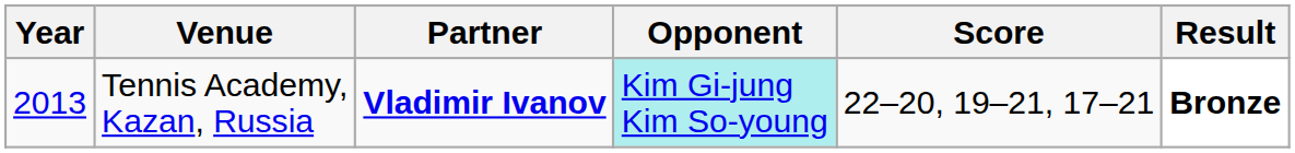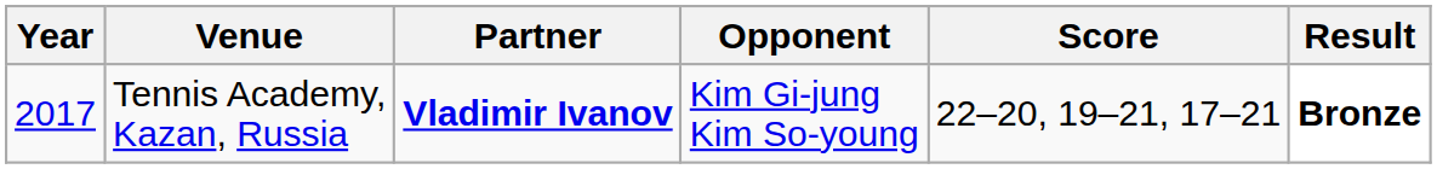Tennis Academy, Kazan, Russia | Year: 2013 -> 2017
Tennis Academy, Kazan, Russia | Opponent: paleturquoise background -> no background
